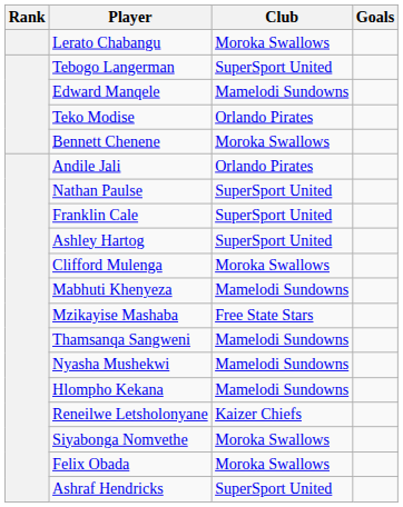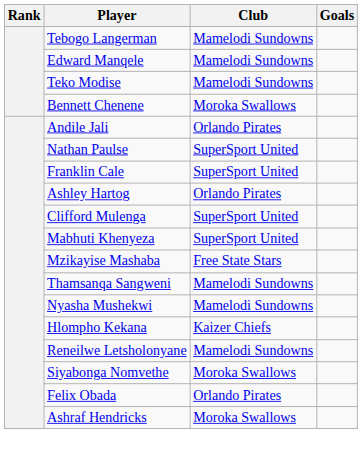- row: Lerato Chabangu | Moroka Swallows
Tebogo Langerman | Club: SuperSport United -> Mamelodi Sundowns
Teko Modise | Club: Orlando Pirates -> Mamelodi Sundowns
Ashley Hartog | Club: SuperSport United -> Orlando Pirates
Clifford Mulenga | Club: Moroka Swallows -> SuperSport United
Mabhuti Khenyeza | Club: Mamelodi Sundowns -> SuperSport United
Hlompho Kekana | Club: Mamelodi Sundowns -> Kaizer Chiefs
Reneilwe Letsholonyane | Club: Kaizer Chiefs -> Mamelodi Sundowns
Felix Obada | Club: Moroka Swallows -> Orlando Pirates
Ashraf Hendricks | Club: SuperSport United -> Moroka Swallows
